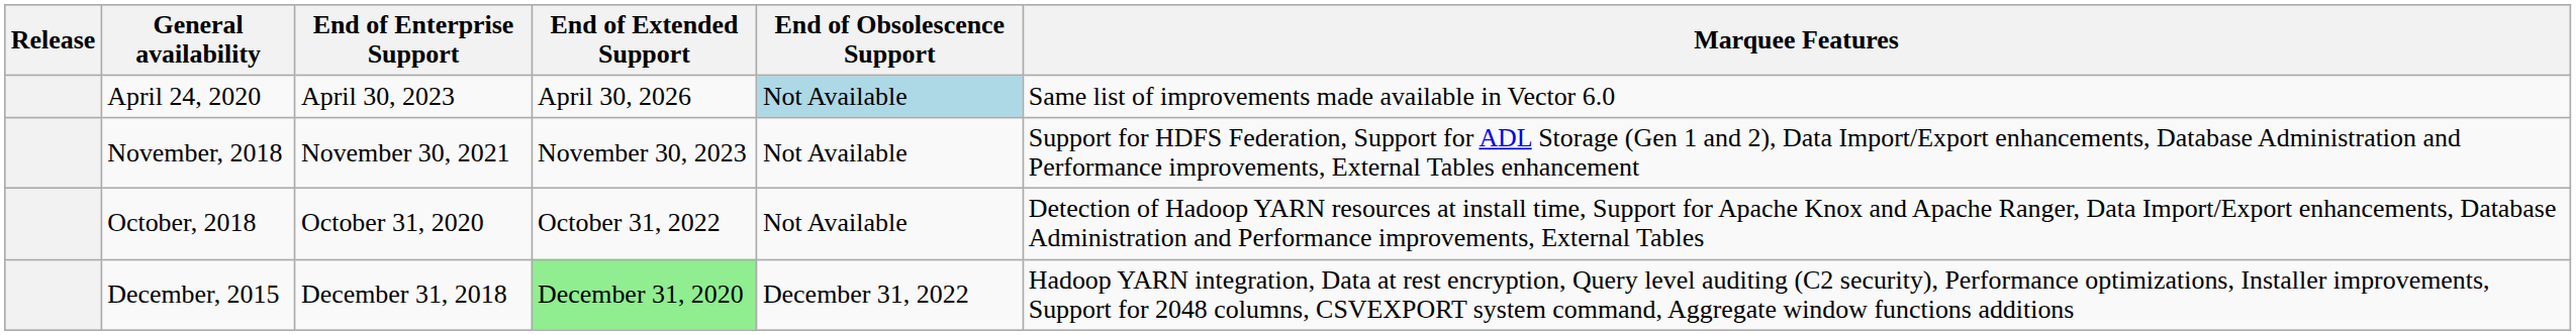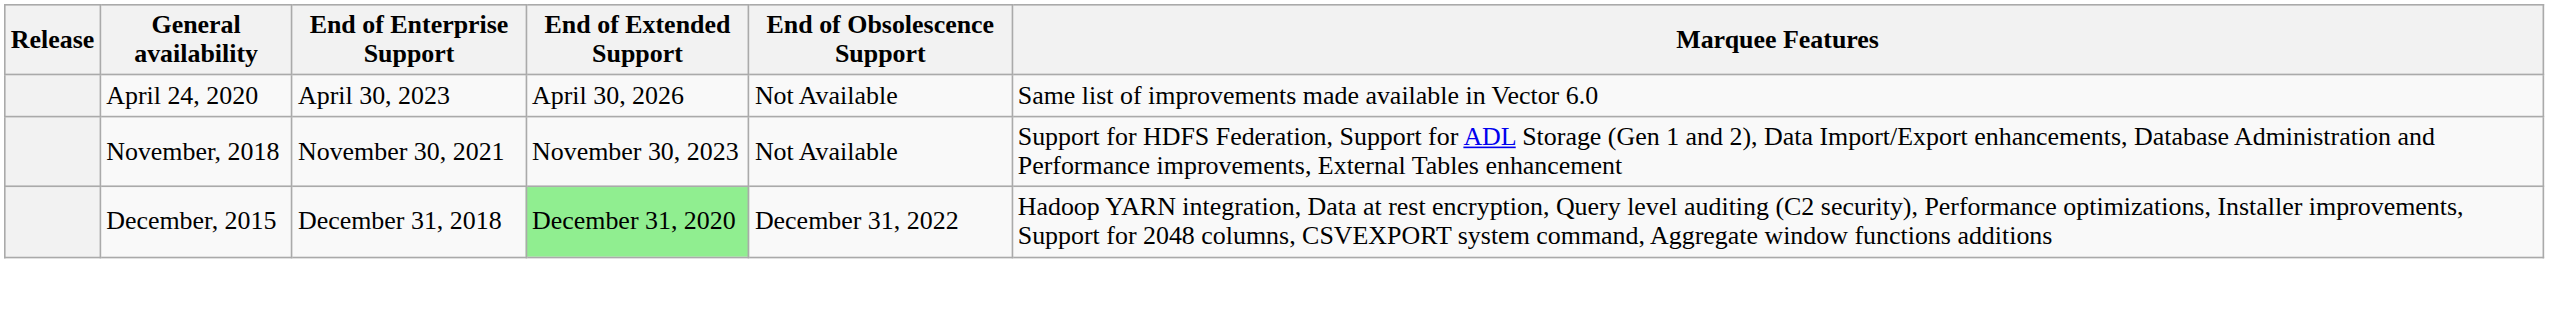April 24, 2020 | End of Obsolescence Support: lightblue background -> no background
- row: October, 2018 | October 31, 2020 | October 31, 2022 | Not Available | Detection of Hadoop YARN resources at install time, Support for Apache Knox and Apache Ranger, Data Import/Export enhancements, Database Administration and Performance improvements, External Tables
